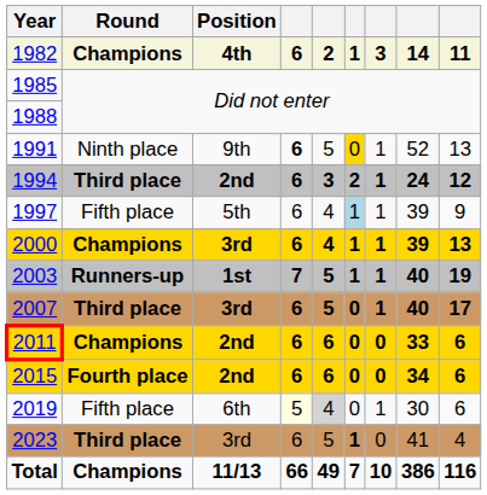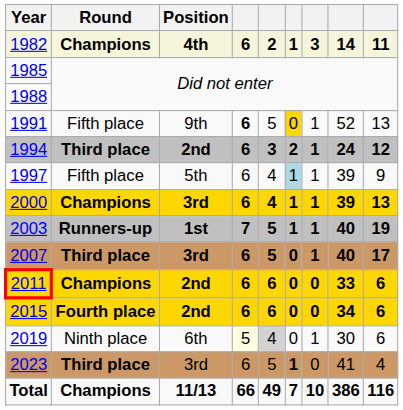1991 | Round: Ninth place -> Fifth place
2019 | Round: Fifth place -> Ninth place
